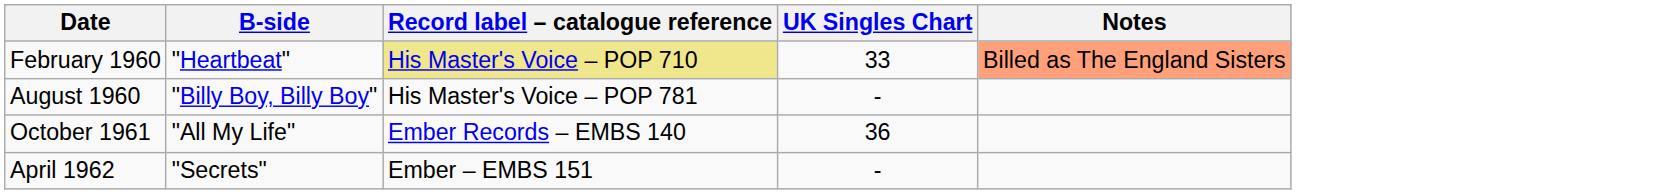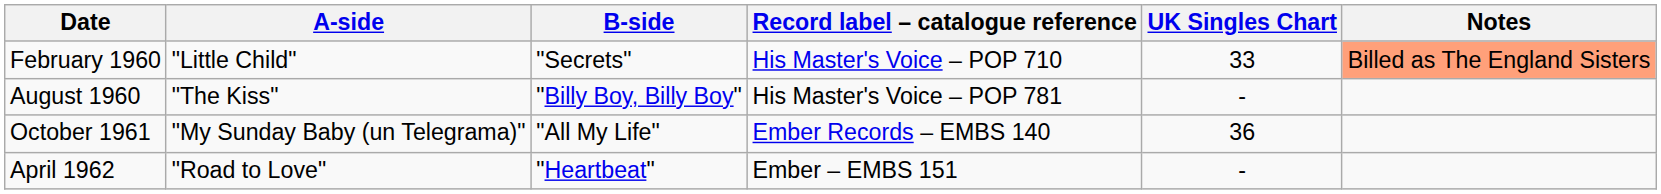+ column: A-side | "Little Child" | "The Kiss" | "My Sunday Baby (un Telegrama)" | "Road to Love"
February 1960 | B-side: "Heartbeat" -> "Secrets"
February 1960 | Record label – catalogue reference: khaki background -> no background
April 1962 | B-side: "Secrets" -> "Heartbeat"
